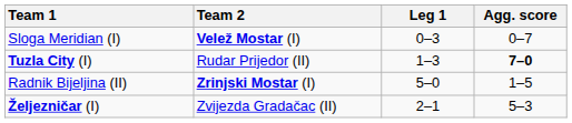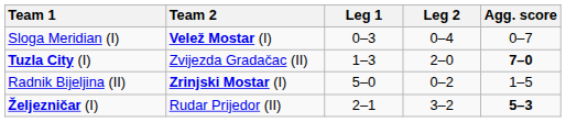+ column: Leg 2 | 0–4 | 2–0 | 0–2 | 3–2
Tuzla City (I) | Team 2: Rudar Prijedor (II) -> Zvijezda Gradačac (II)
Željezničar (I) | Team 2: Zvijezda Gradačac (II) -> Rudar Prijedor (II)
Željezničar (I) | Agg. score: normal -> bold
